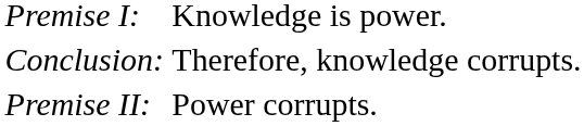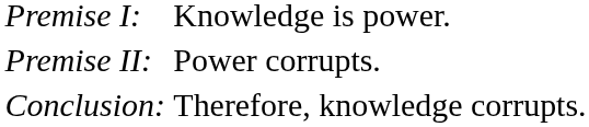rows swapped: Premise II: <-> Conclusion:
